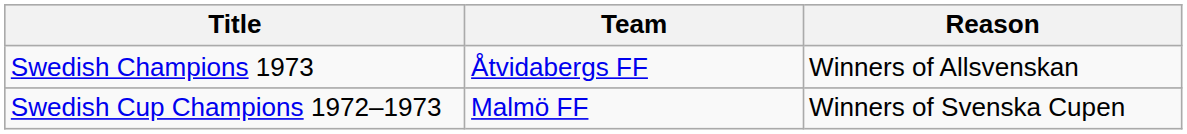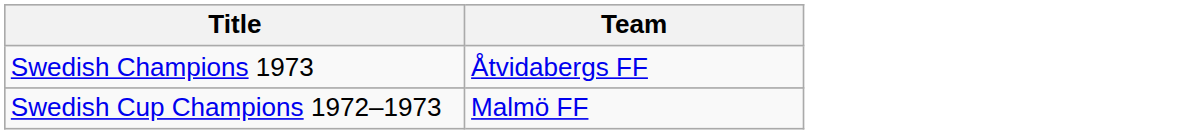- column: Reason | Winners of Allsvenskan | Winners of Svenska Cupen
